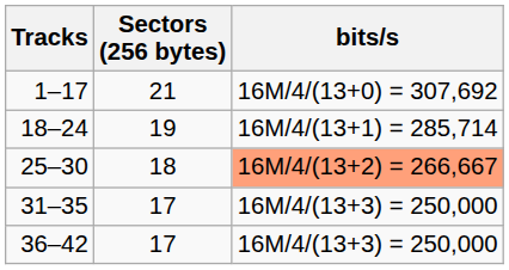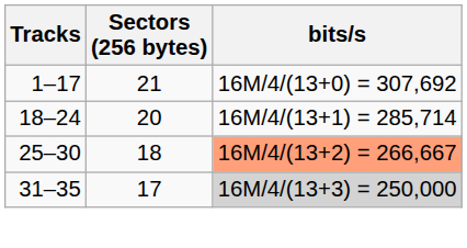18–24 | Sectors (256 bytes): 19 -> 20
31–35 | bits/s: no background -> lightgrey background
- row: 36–42 | 17 | 16M/4/(13+3) = 250,000
